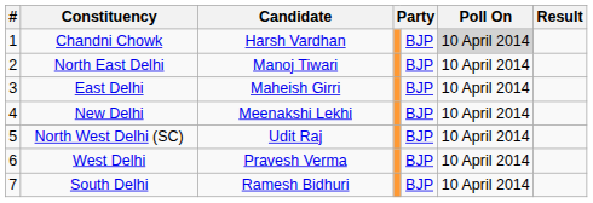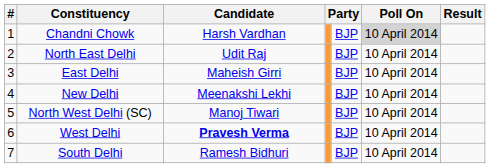North East Delhi | Candidate: Manoj Tiwari -> Udit Raj
North West Delhi (SC) | Candidate: Udit Raj -> Manoj Tiwari
West Delhi | Candidate: normal -> bold
